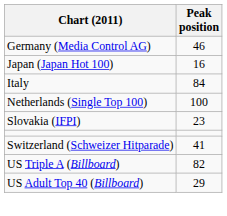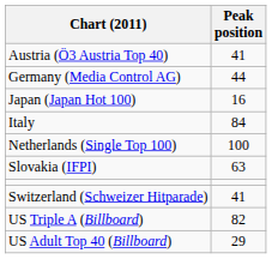+ row: Austria (Ö3 Austria Top 40) | 41
Germany (Media Control AG) | Peak position: 46 -> 44
Slovakia (IFPI) | Peak position: 23 -> 63
